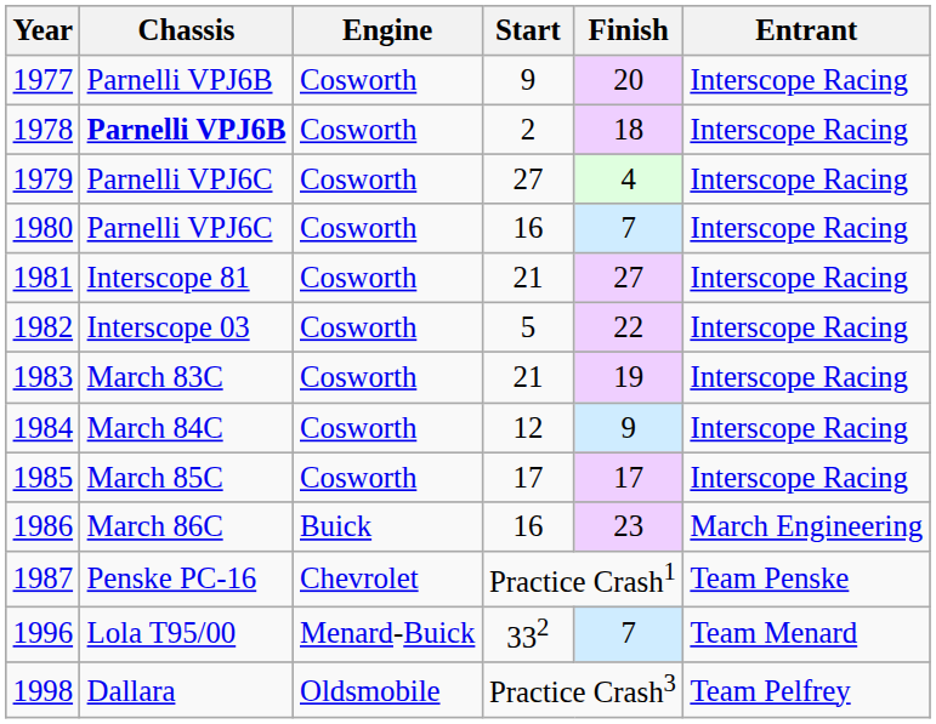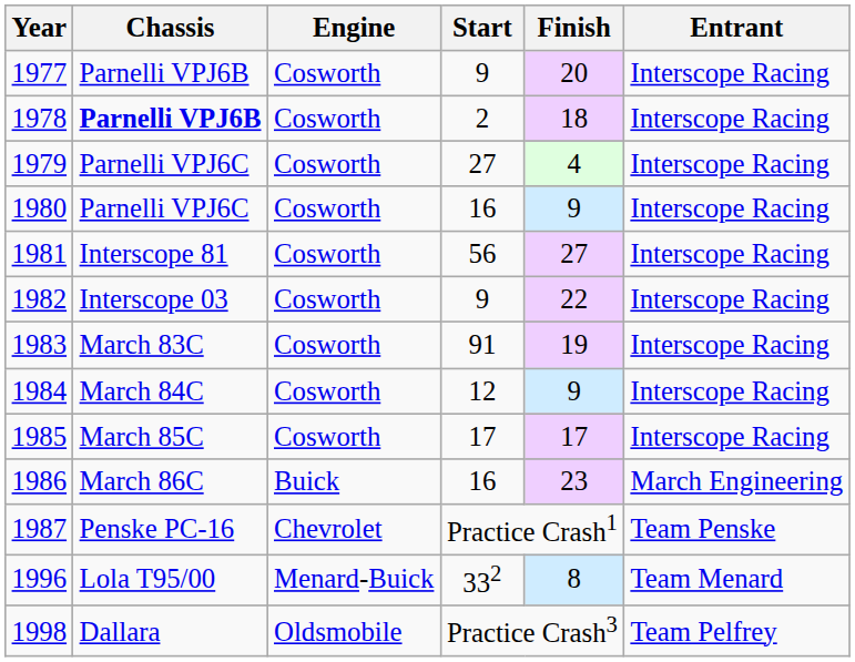1980 | Finish: 7 -> 9
1981 | Start: 21 -> 56
1982 | Start: 5 -> 9
1983 | Start: 21 -> 91
1996 | Finish: 7 -> 8
